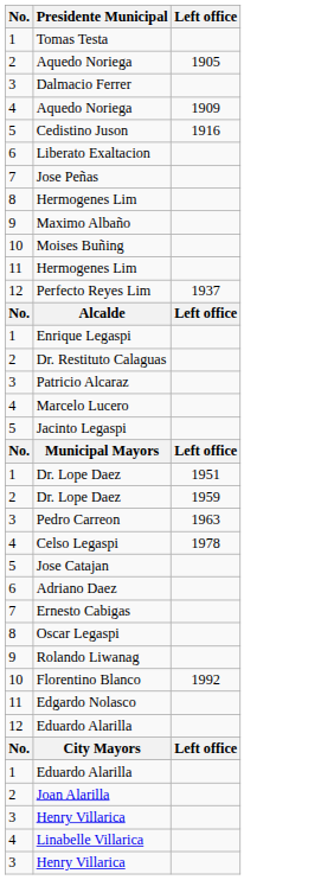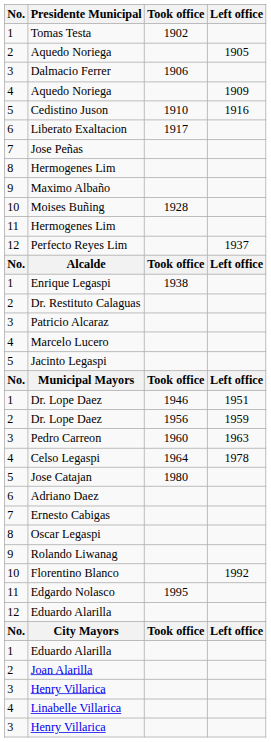+ column: Took office | 1902 | 1906 | 1910 | 1917 | 1928 | Took office | 1938 | Took office | 1946 | 1956 | 1960 | 1964 | 1980 | 1995 | Took office
